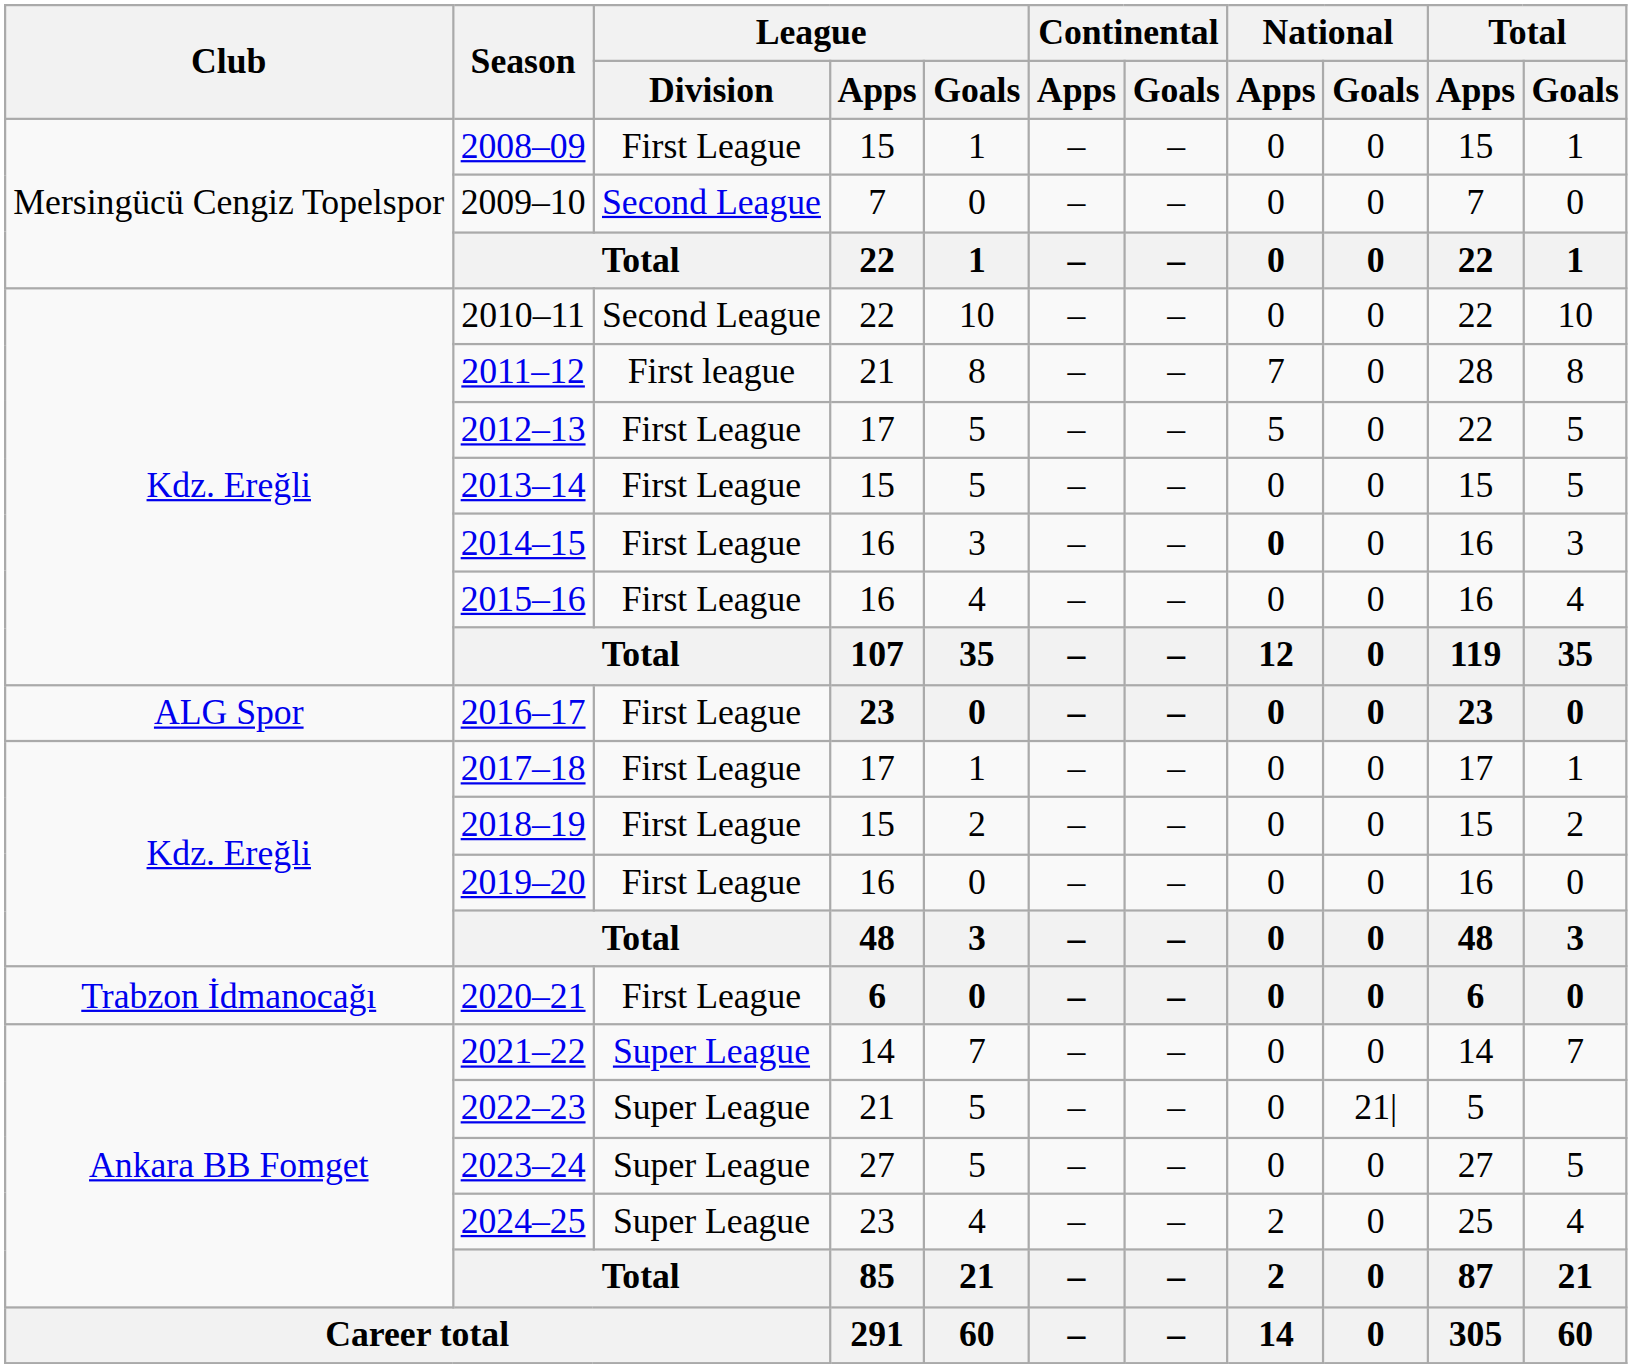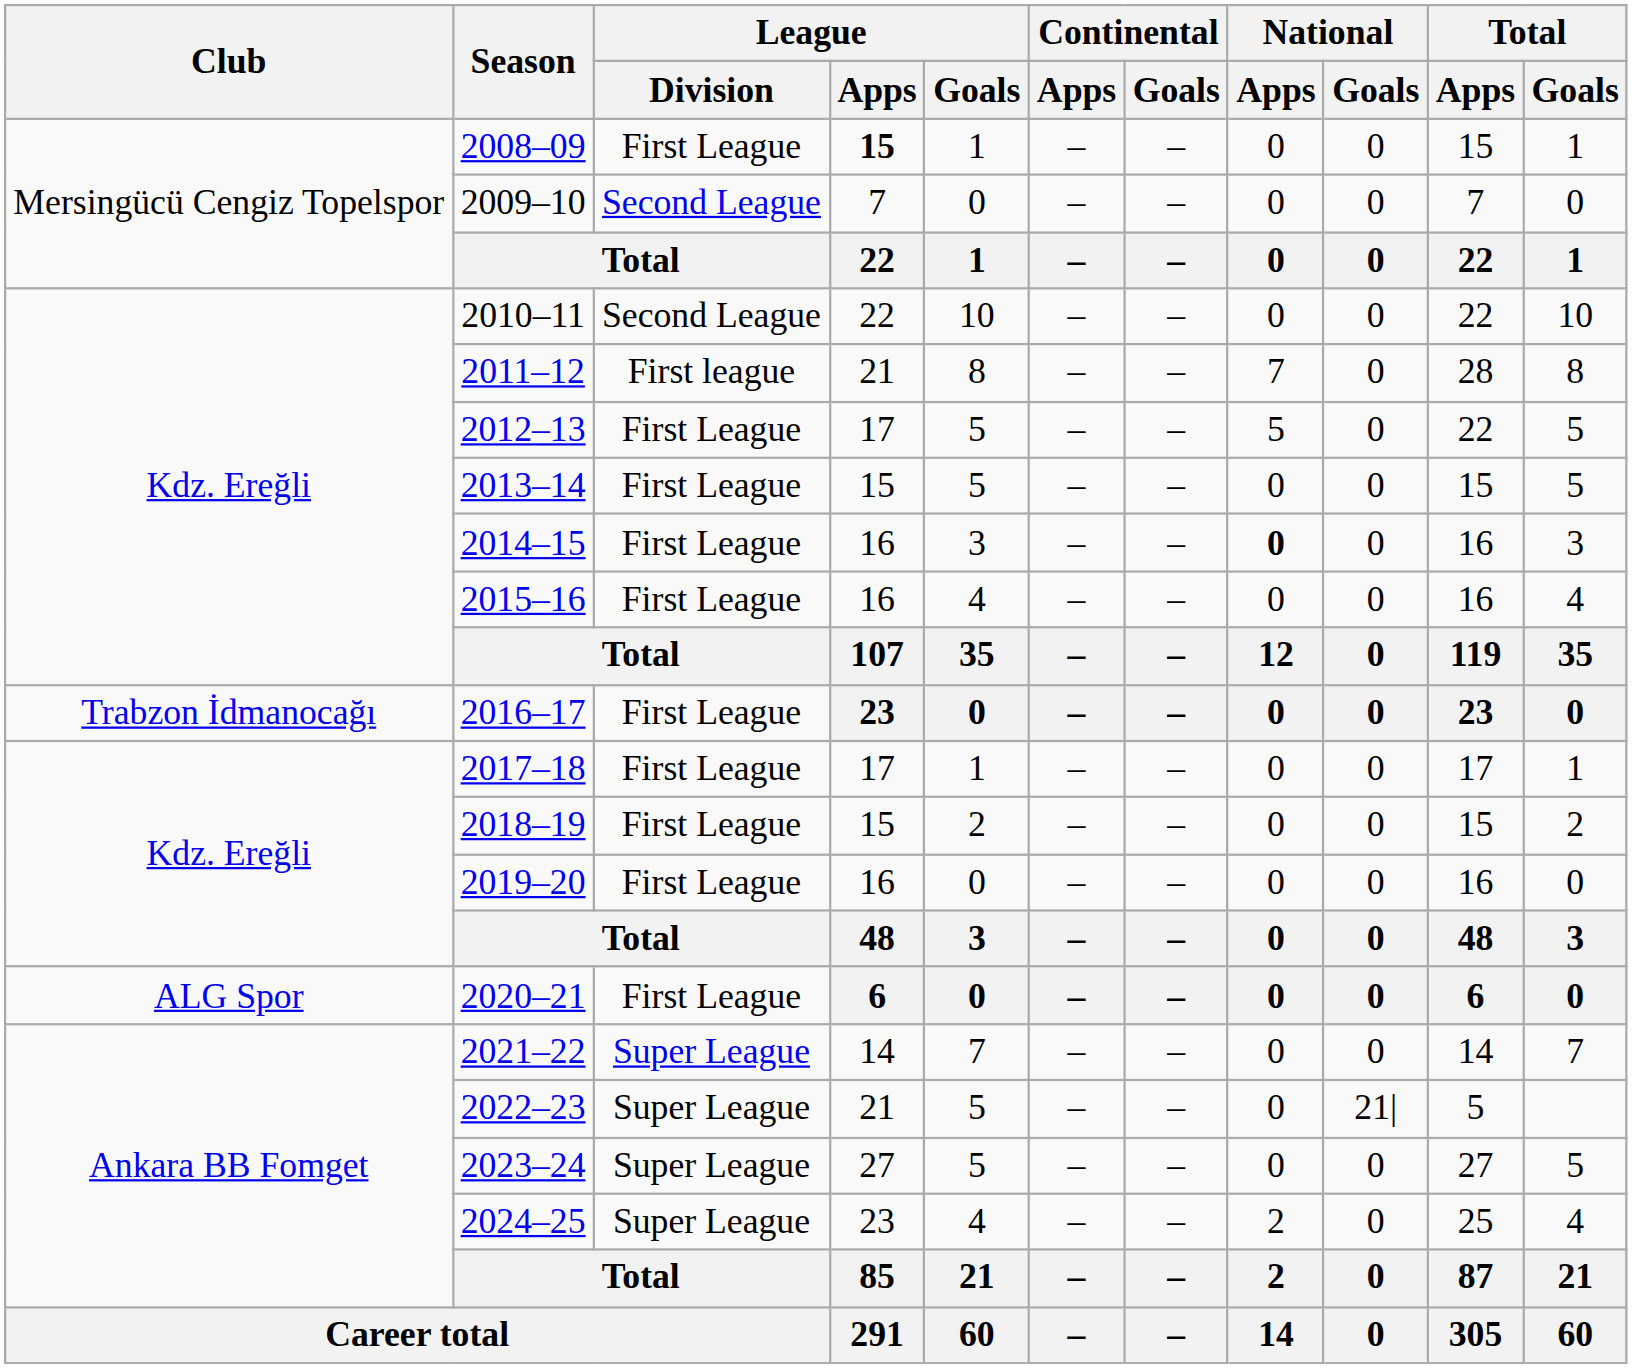2008–09 | League / Apps: normal -> bold
2016–17 | Club: ALG Spor -> Trabzon İdmanocağı
2020–21 | Club: Trabzon İdmanocağı -> ALG Spor
